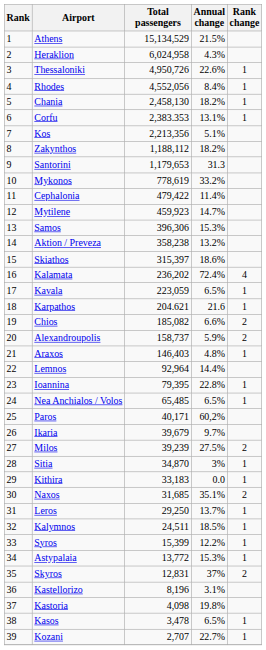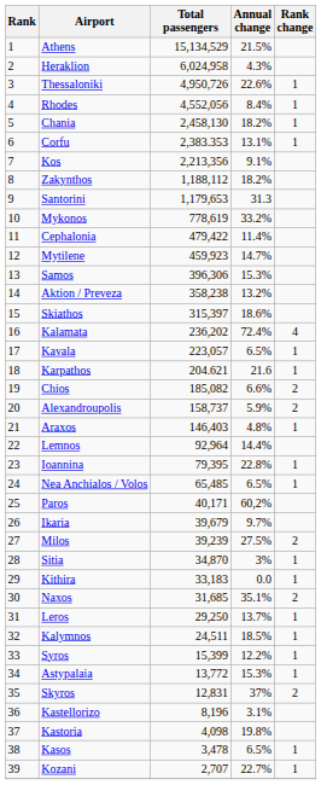Kos | Annual change: 5.1% -> 9.1%
Kavala | Total passengers: 223,059 -> 223,057
